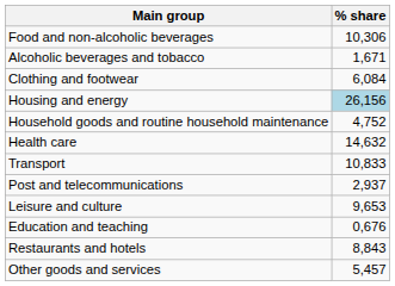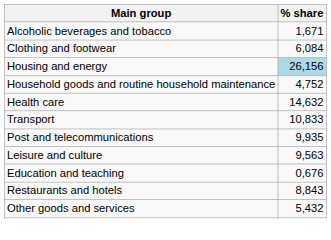- row: Food and non-alcoholic beverages | 10,306
Post and telecommunications | % share: 2,937 -> 9,935
Leisure and culture | % share: 9,653 -> 9,563
Other goods and services | % share: 5,457 -> 5,432
